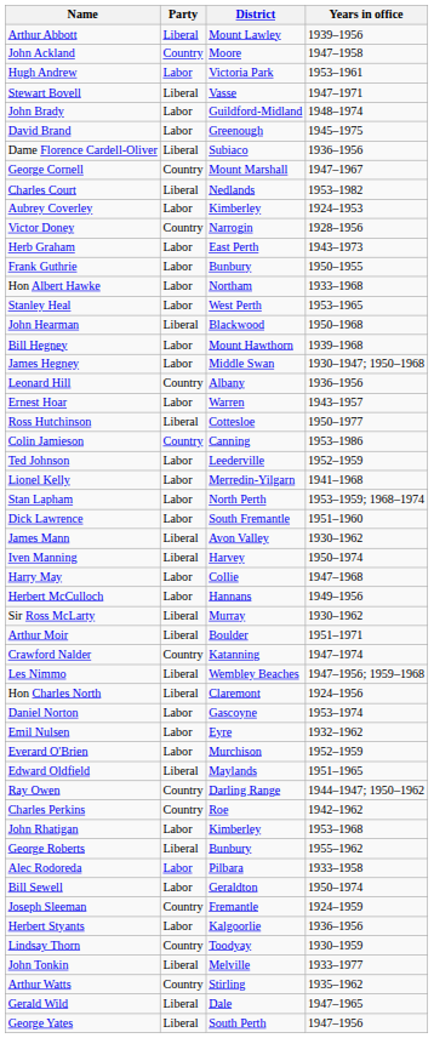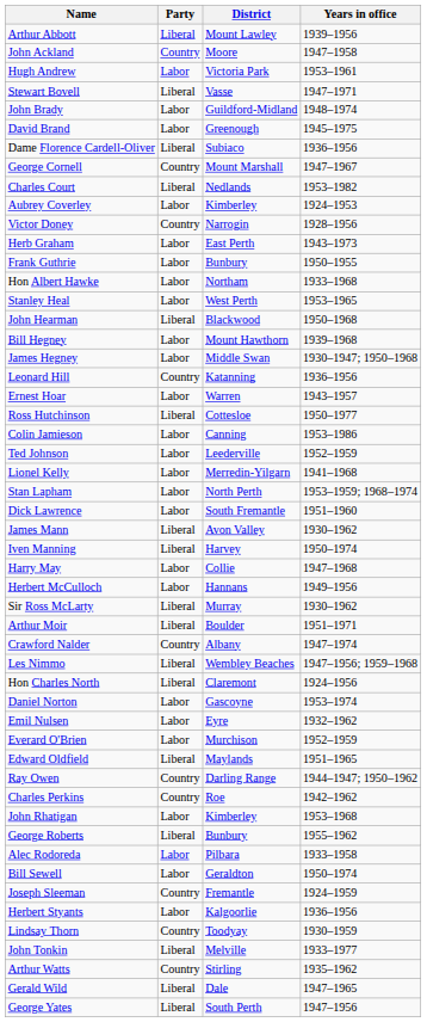Leonard Hill | District: Albany -> Katanning
Colin Jamieson | Party: Country -> Labor
Crawford Nalder | District: Katanning -> Albany
